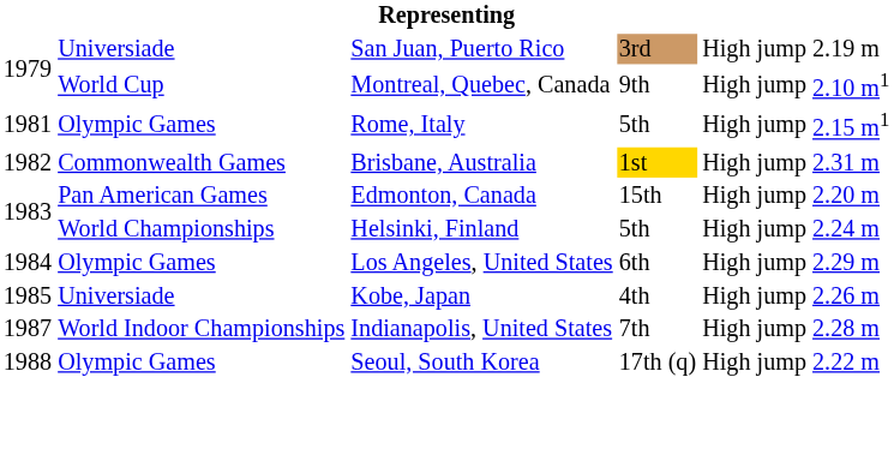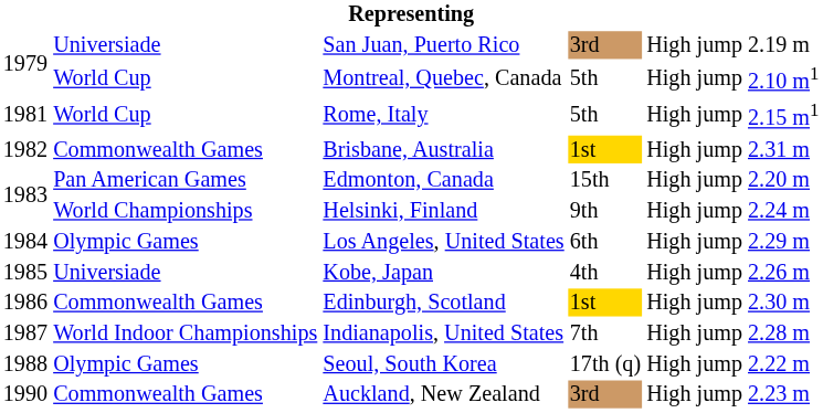Montreal, Quebec, Canada | column 4: 9th -> 5th
Rome, Italy | column 2: Olympic Games -> World Cup
Helsinki, Finland | column 4: 5th -> 9th
+ row: 1986 | Commonwealth Games | Edinburgh, Scotland | 1st | High jump | 2.30 m
+ row: 1990 | Commonwealth Games | Auckland, New Zealand | 3rd | High jump | 2.23 m
